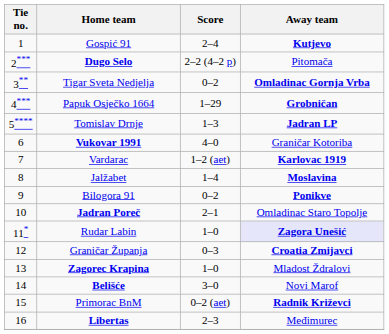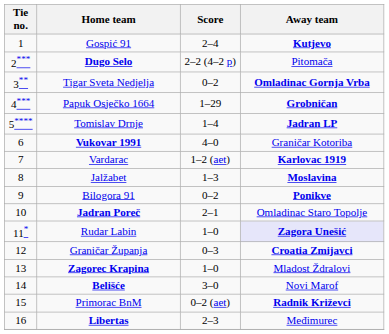Tomislav Drnje | Score: 1–3 -> 1–4
Jalžabet | Score: 1–4 -> 1–3
